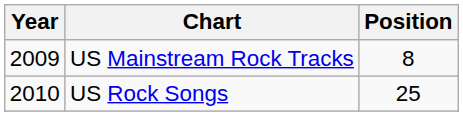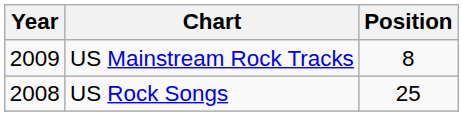US Rock Songs | Year: 2010 -> 2008
